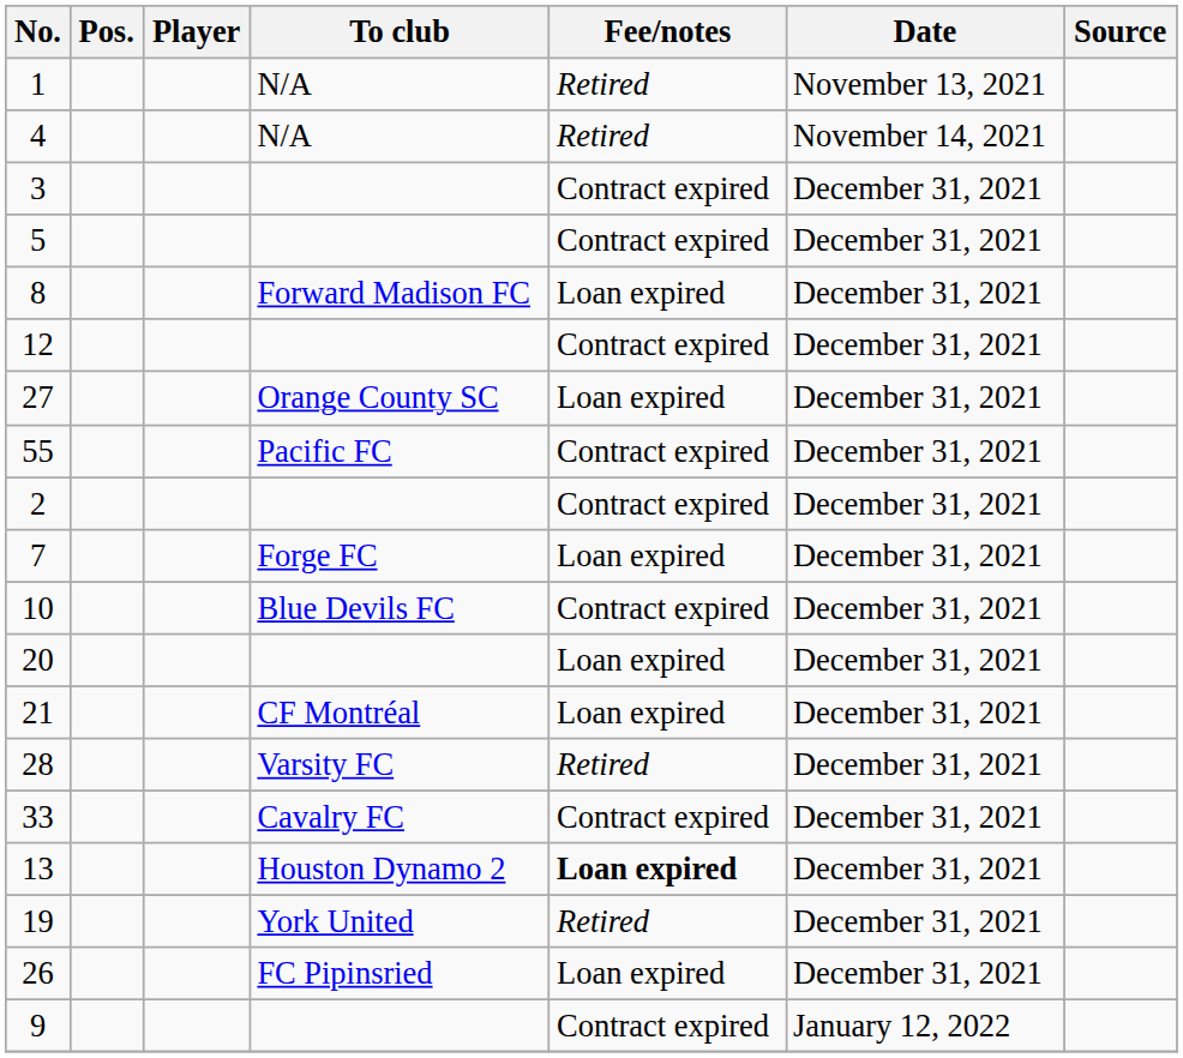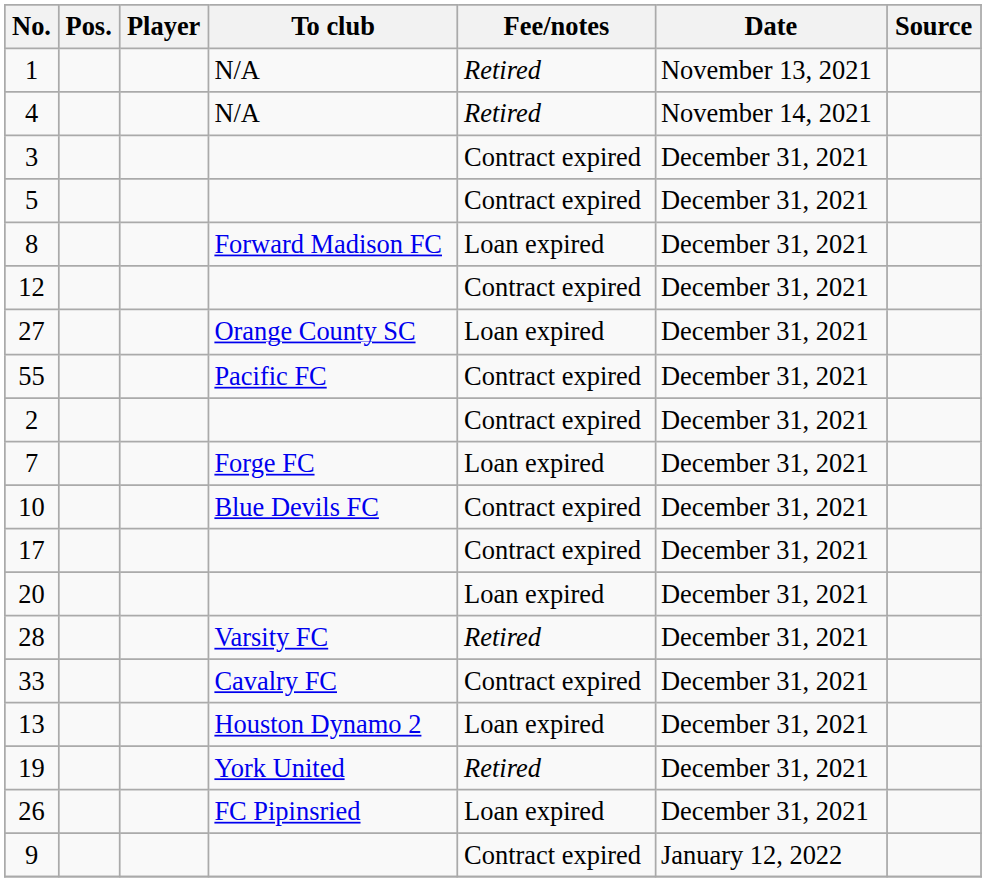+ row: 17 | Contract expired | December 31, 2021
- row: 21 | CF Montréal | Loan expired | December 31, 2021
13 | Fee/notes: bold -> normal
